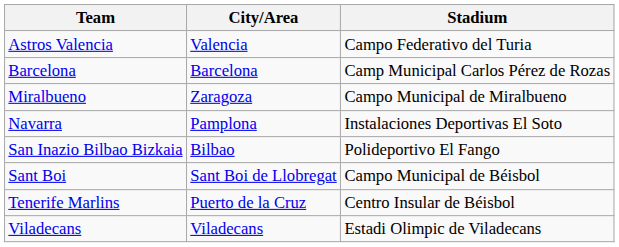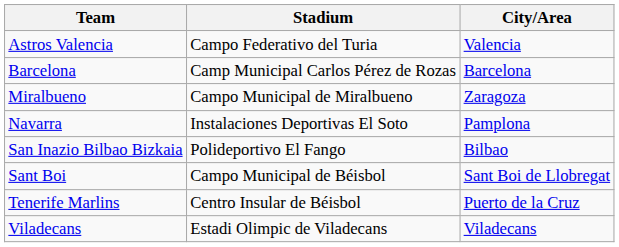columns swapped: Stadium <-> City/Area
